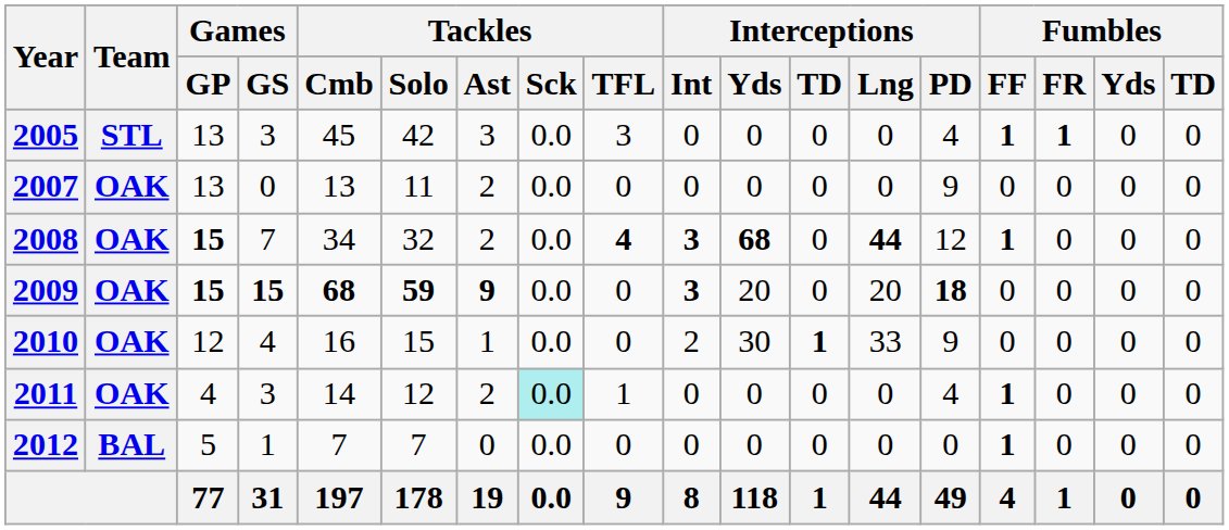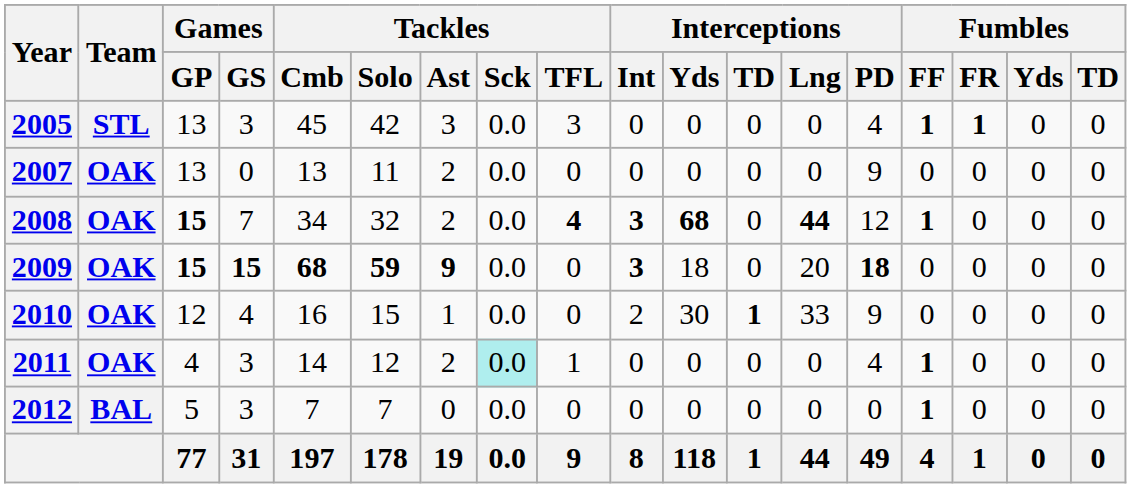2009 | Interceptions / Yds: 20 -> 18
2012 | Games / GS: 1 -> 3
